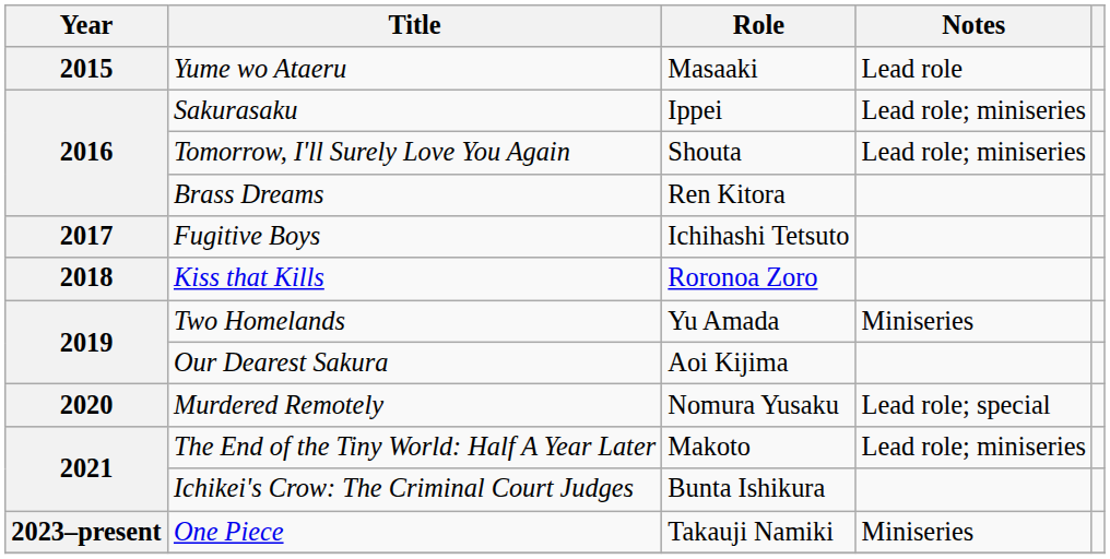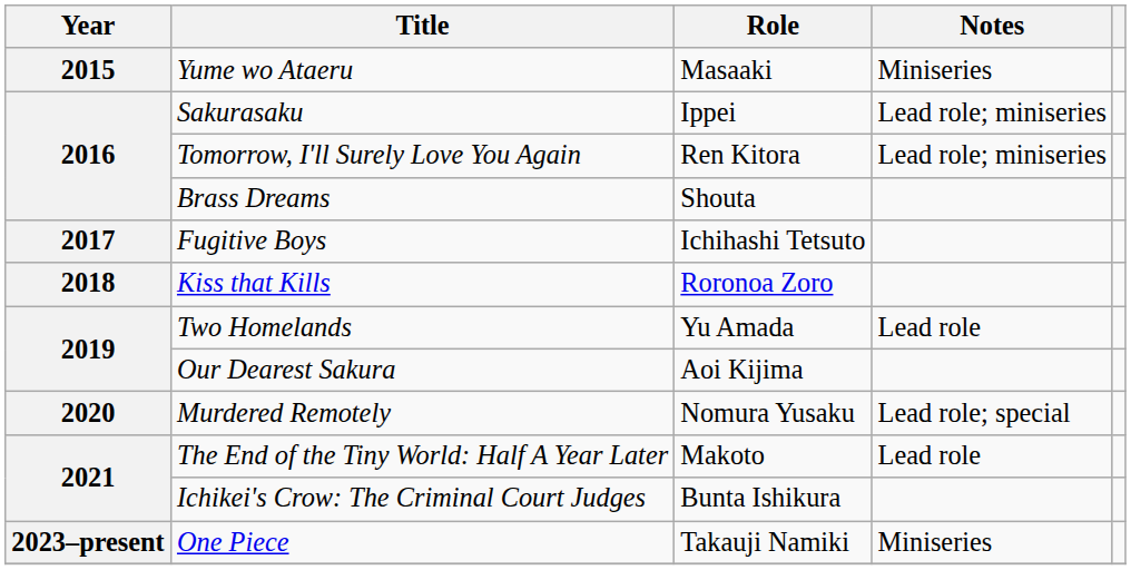Yume wo Ataeru | Notes: Lead role -> Miniseries
Tomorrow, I'll Surely Love You Again | Role: Shouta -> Ren Kitora
Brass Dreams | Role: Ren Kitora -> Shouta
Two Homelands | Notes: Miniseries -> Lead role
The End of the Tiny World: Half A Year Later | Notes: Lead role; miniseries -> Lead role
